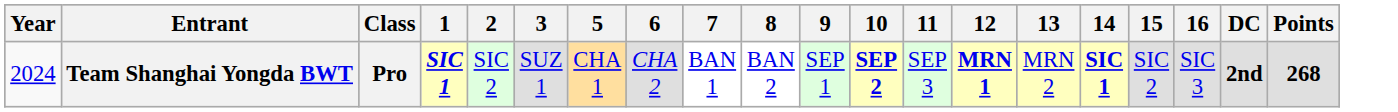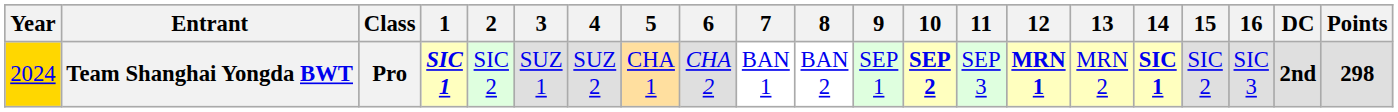+ column: 4 | SUZ 2
Team Shanghai Yongda BWT | Year: no background -> gold background
Team Shanghai Yongda BWT | Points: 268 -> 298
